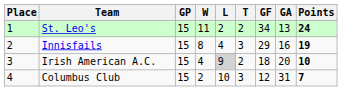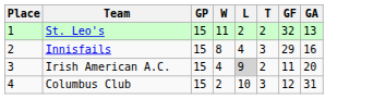- column: Points | 24 | 19 | 10 | 7
St. Leo's | GF: 34 -> 32
Irish American A.C. | GF: 18 -> 11
